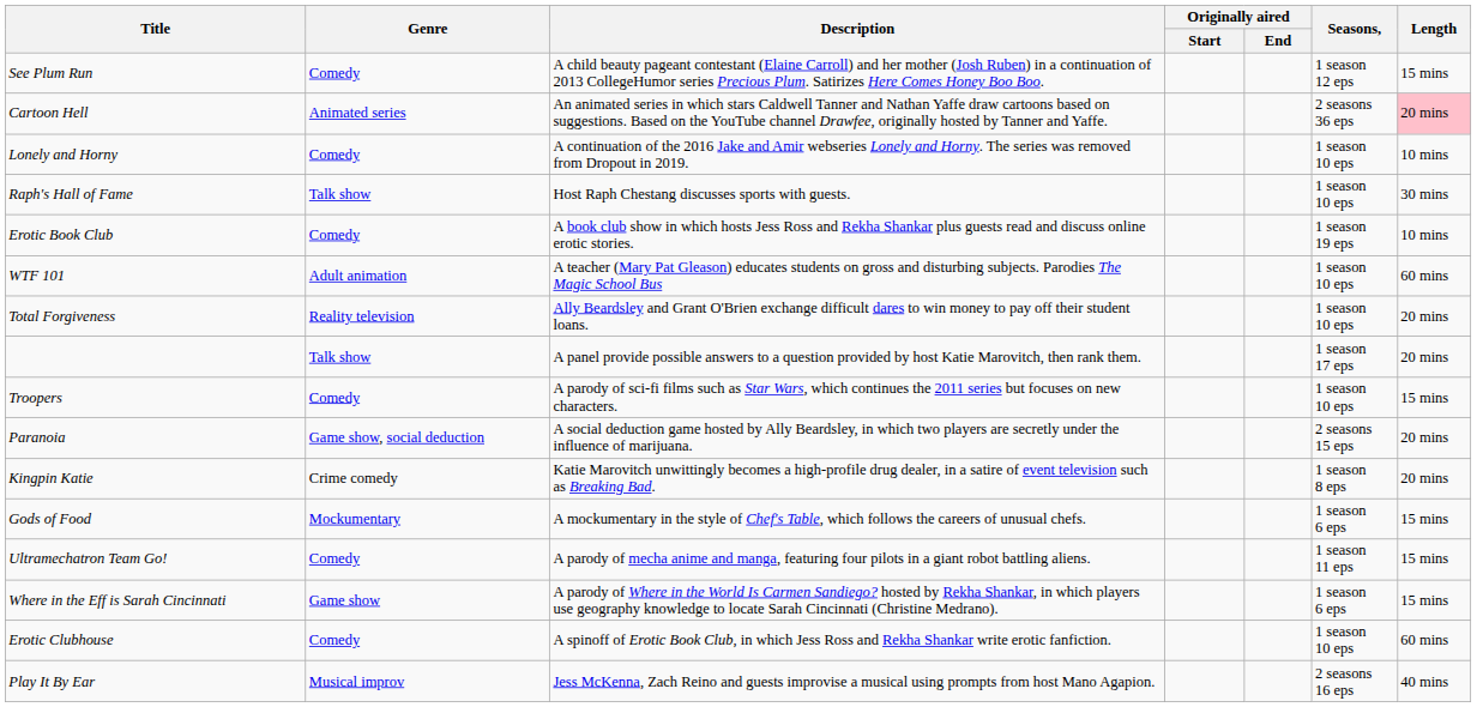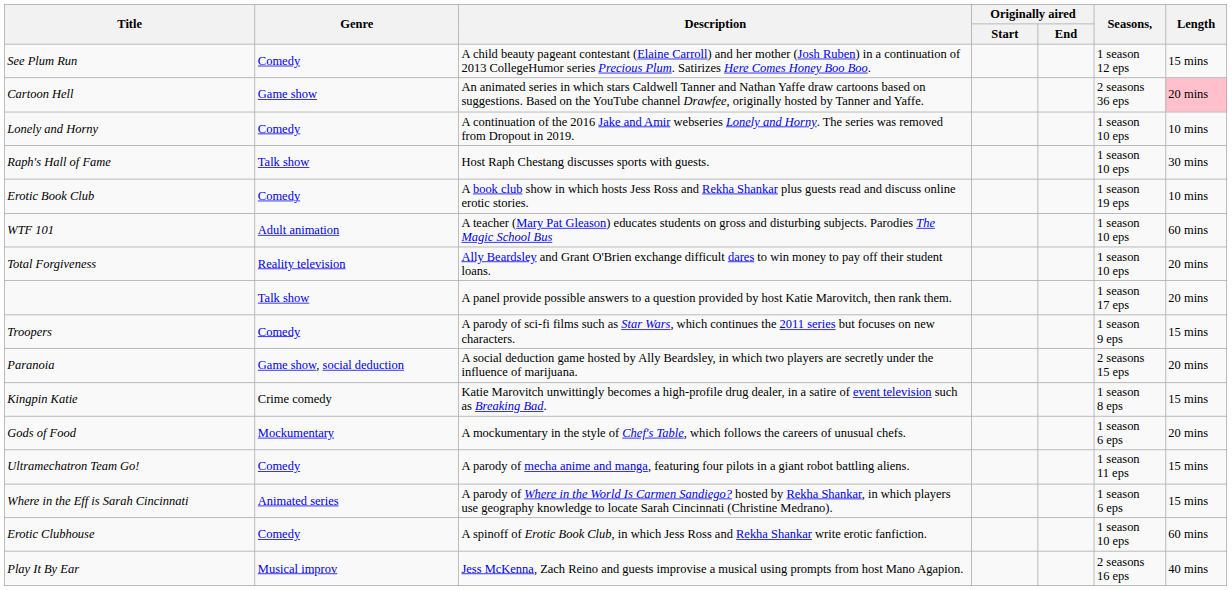Cartoon Hell | Genre: Animated series -> Game show
Troopers | Seasons,: 1 season 10 eps -> 1 season 9 eps
Kingpin Katie | Length: 20 mins -> 15 mins
Gods of Food | Length: 15 mins -> 20 mins
Where in the Eff is Sarah Cincinnati | Genre: Game show -> Animated series
